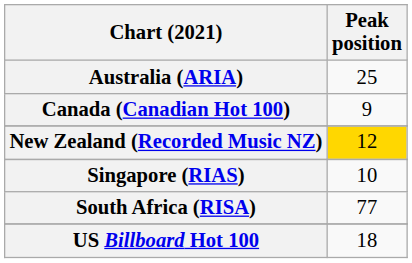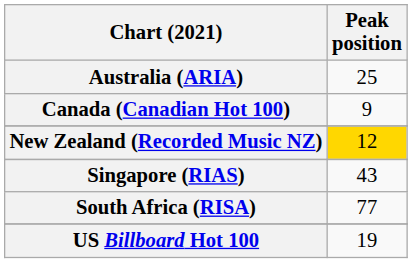Singapore (RIAS) | Peak position: 10 -> 43
US Billboard Hot 100 | Peak position: 18 -> 19
